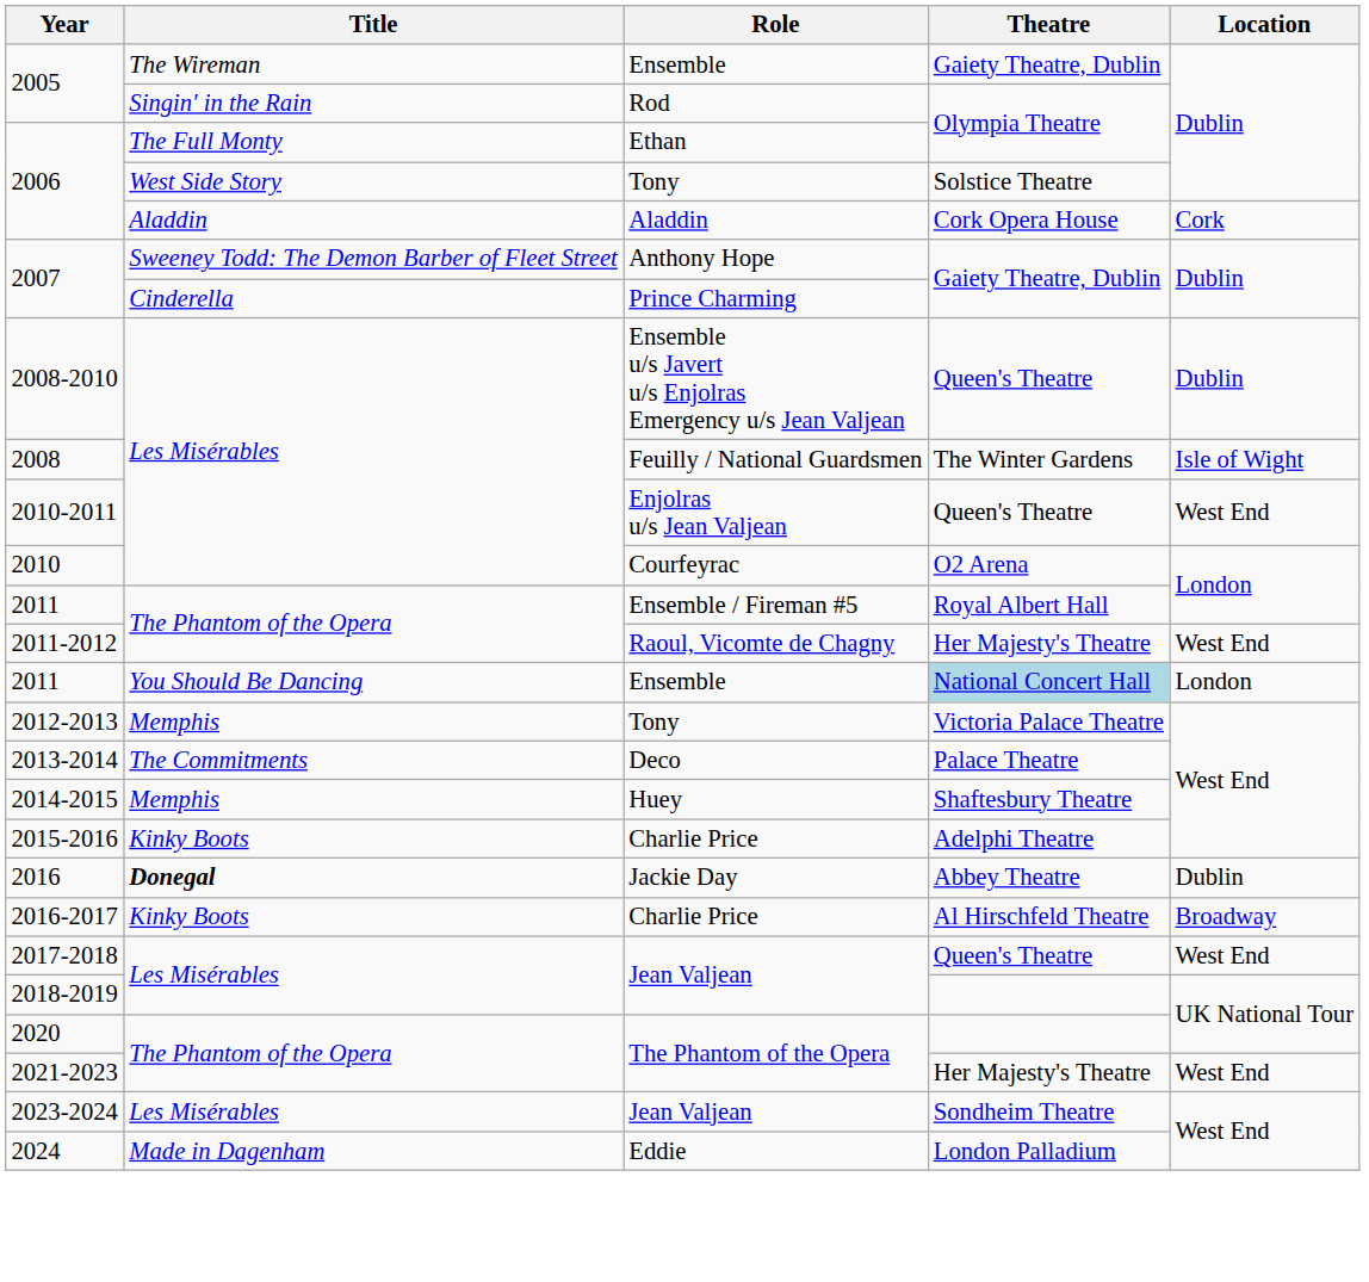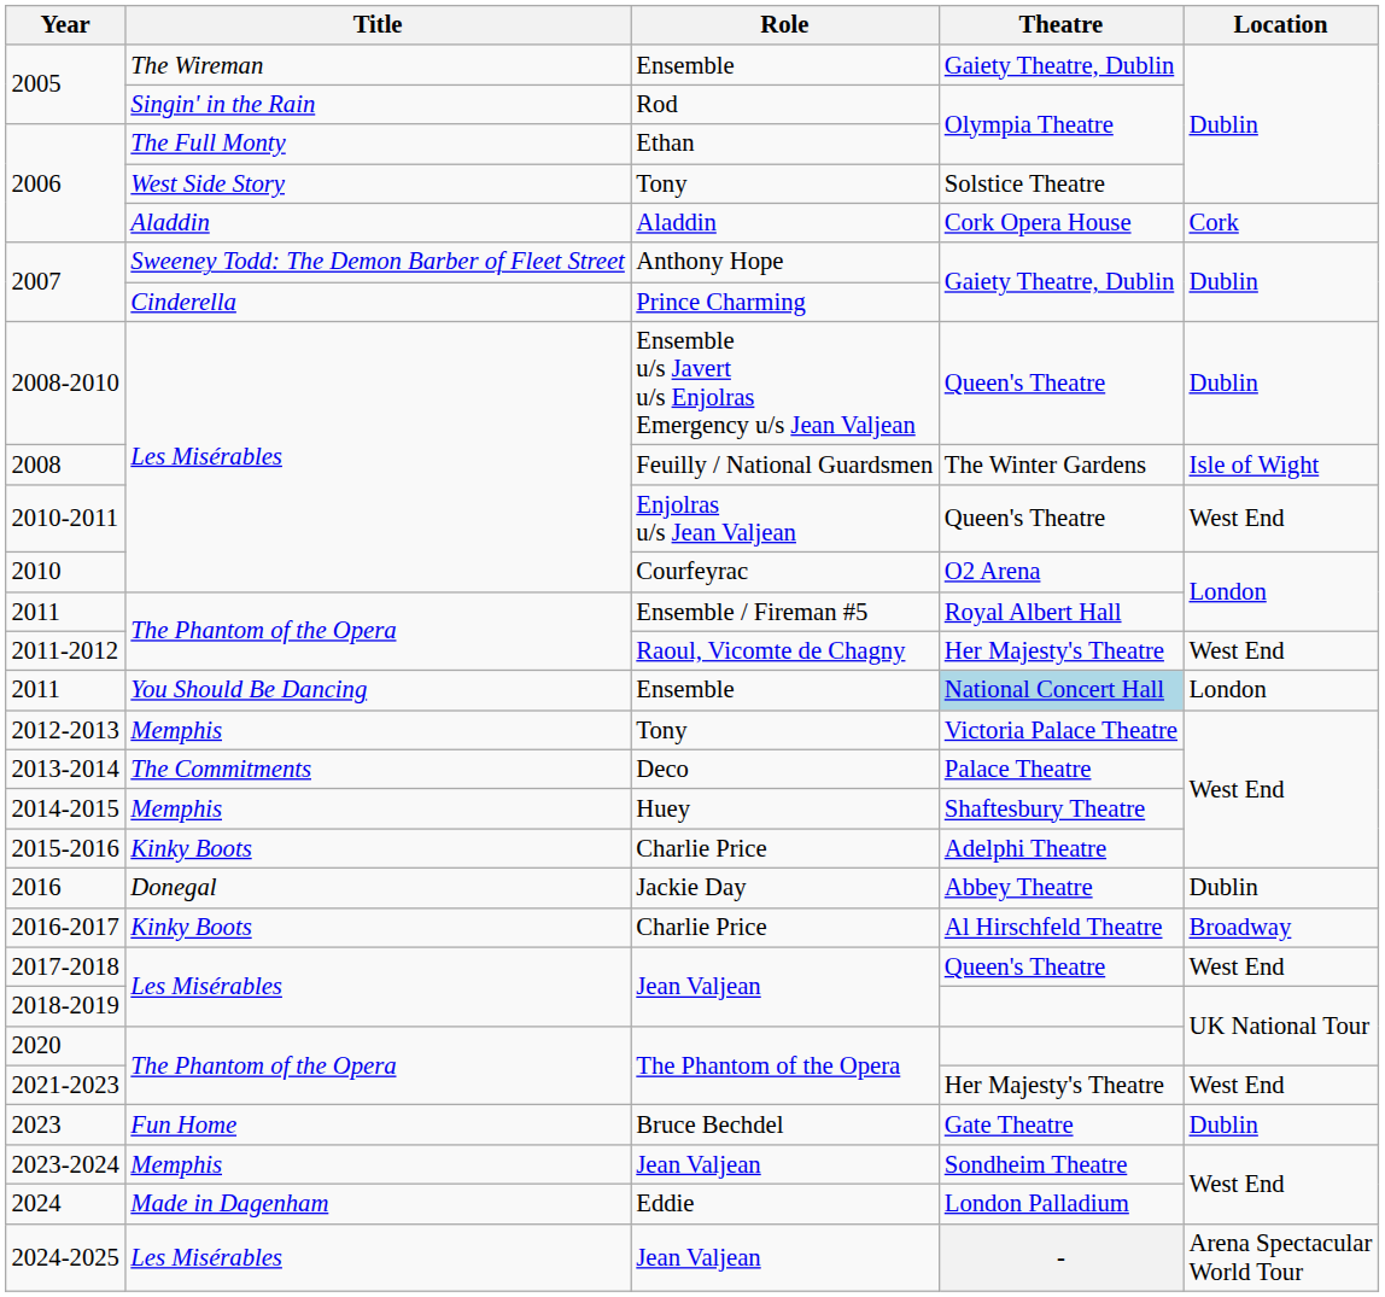2016 | Title: bold -> normal
+ row: 2023 | Fun Home | Bruce Bechdel | Gate Theatre | Dublin
2023-2024 | Title: Les Misérables -> Memphis
+ row: 2024-2025 | Les Misérables | Jean Valjean | - | Arena Spectacular World Tour
